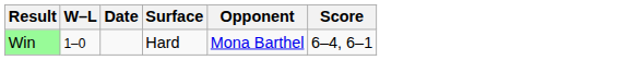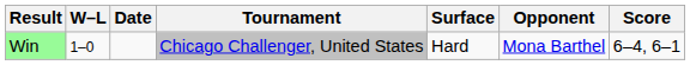+ column: Tournament | Chicago Challenger, United States
